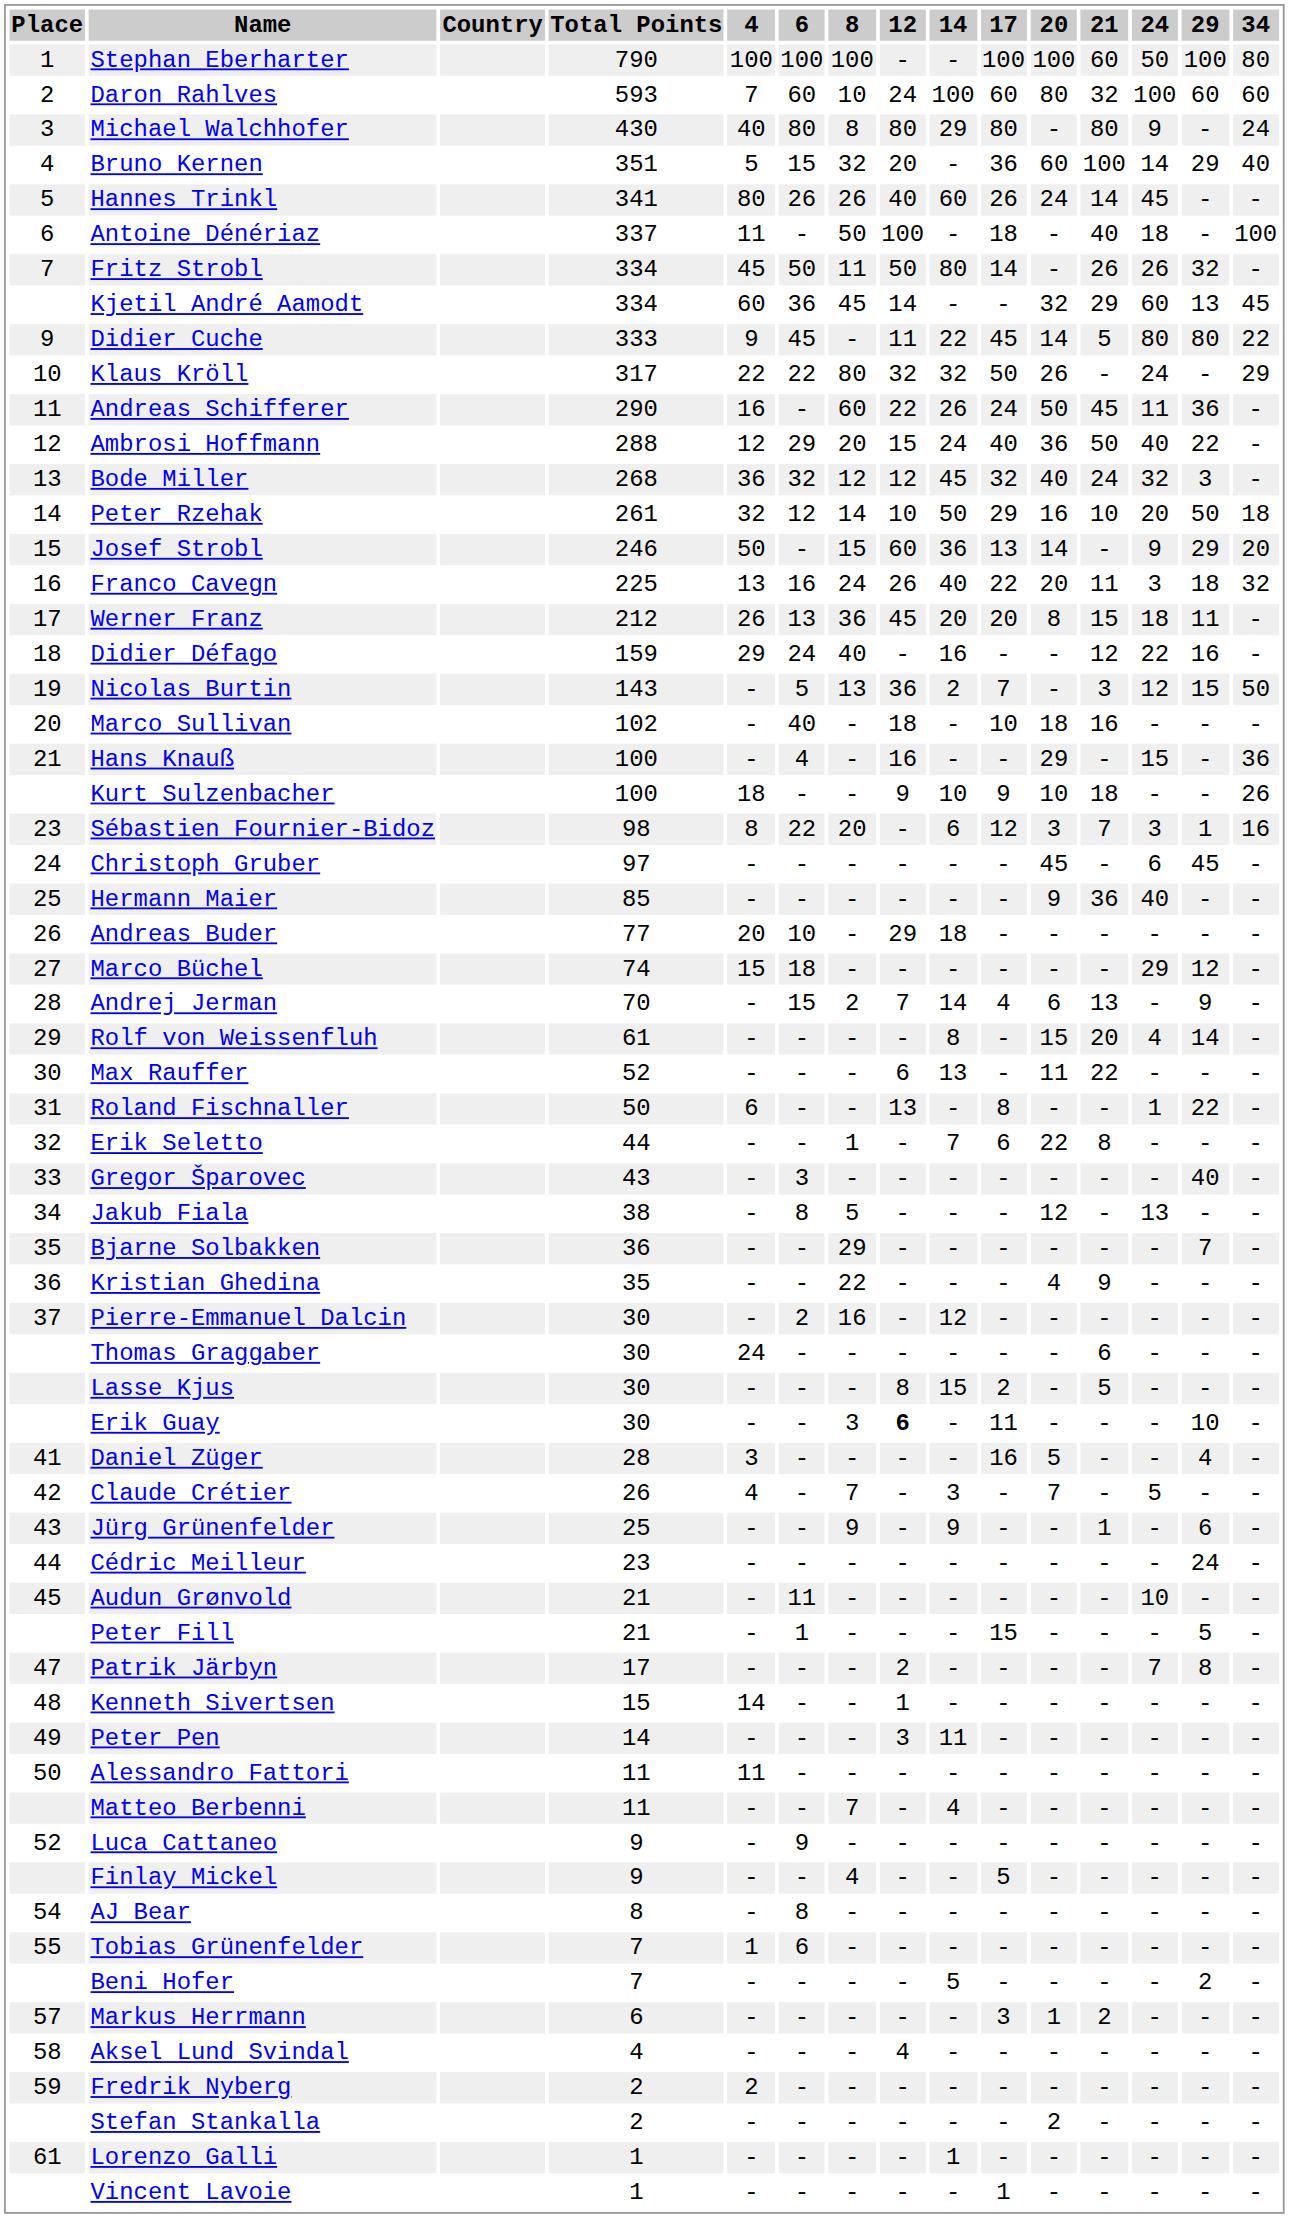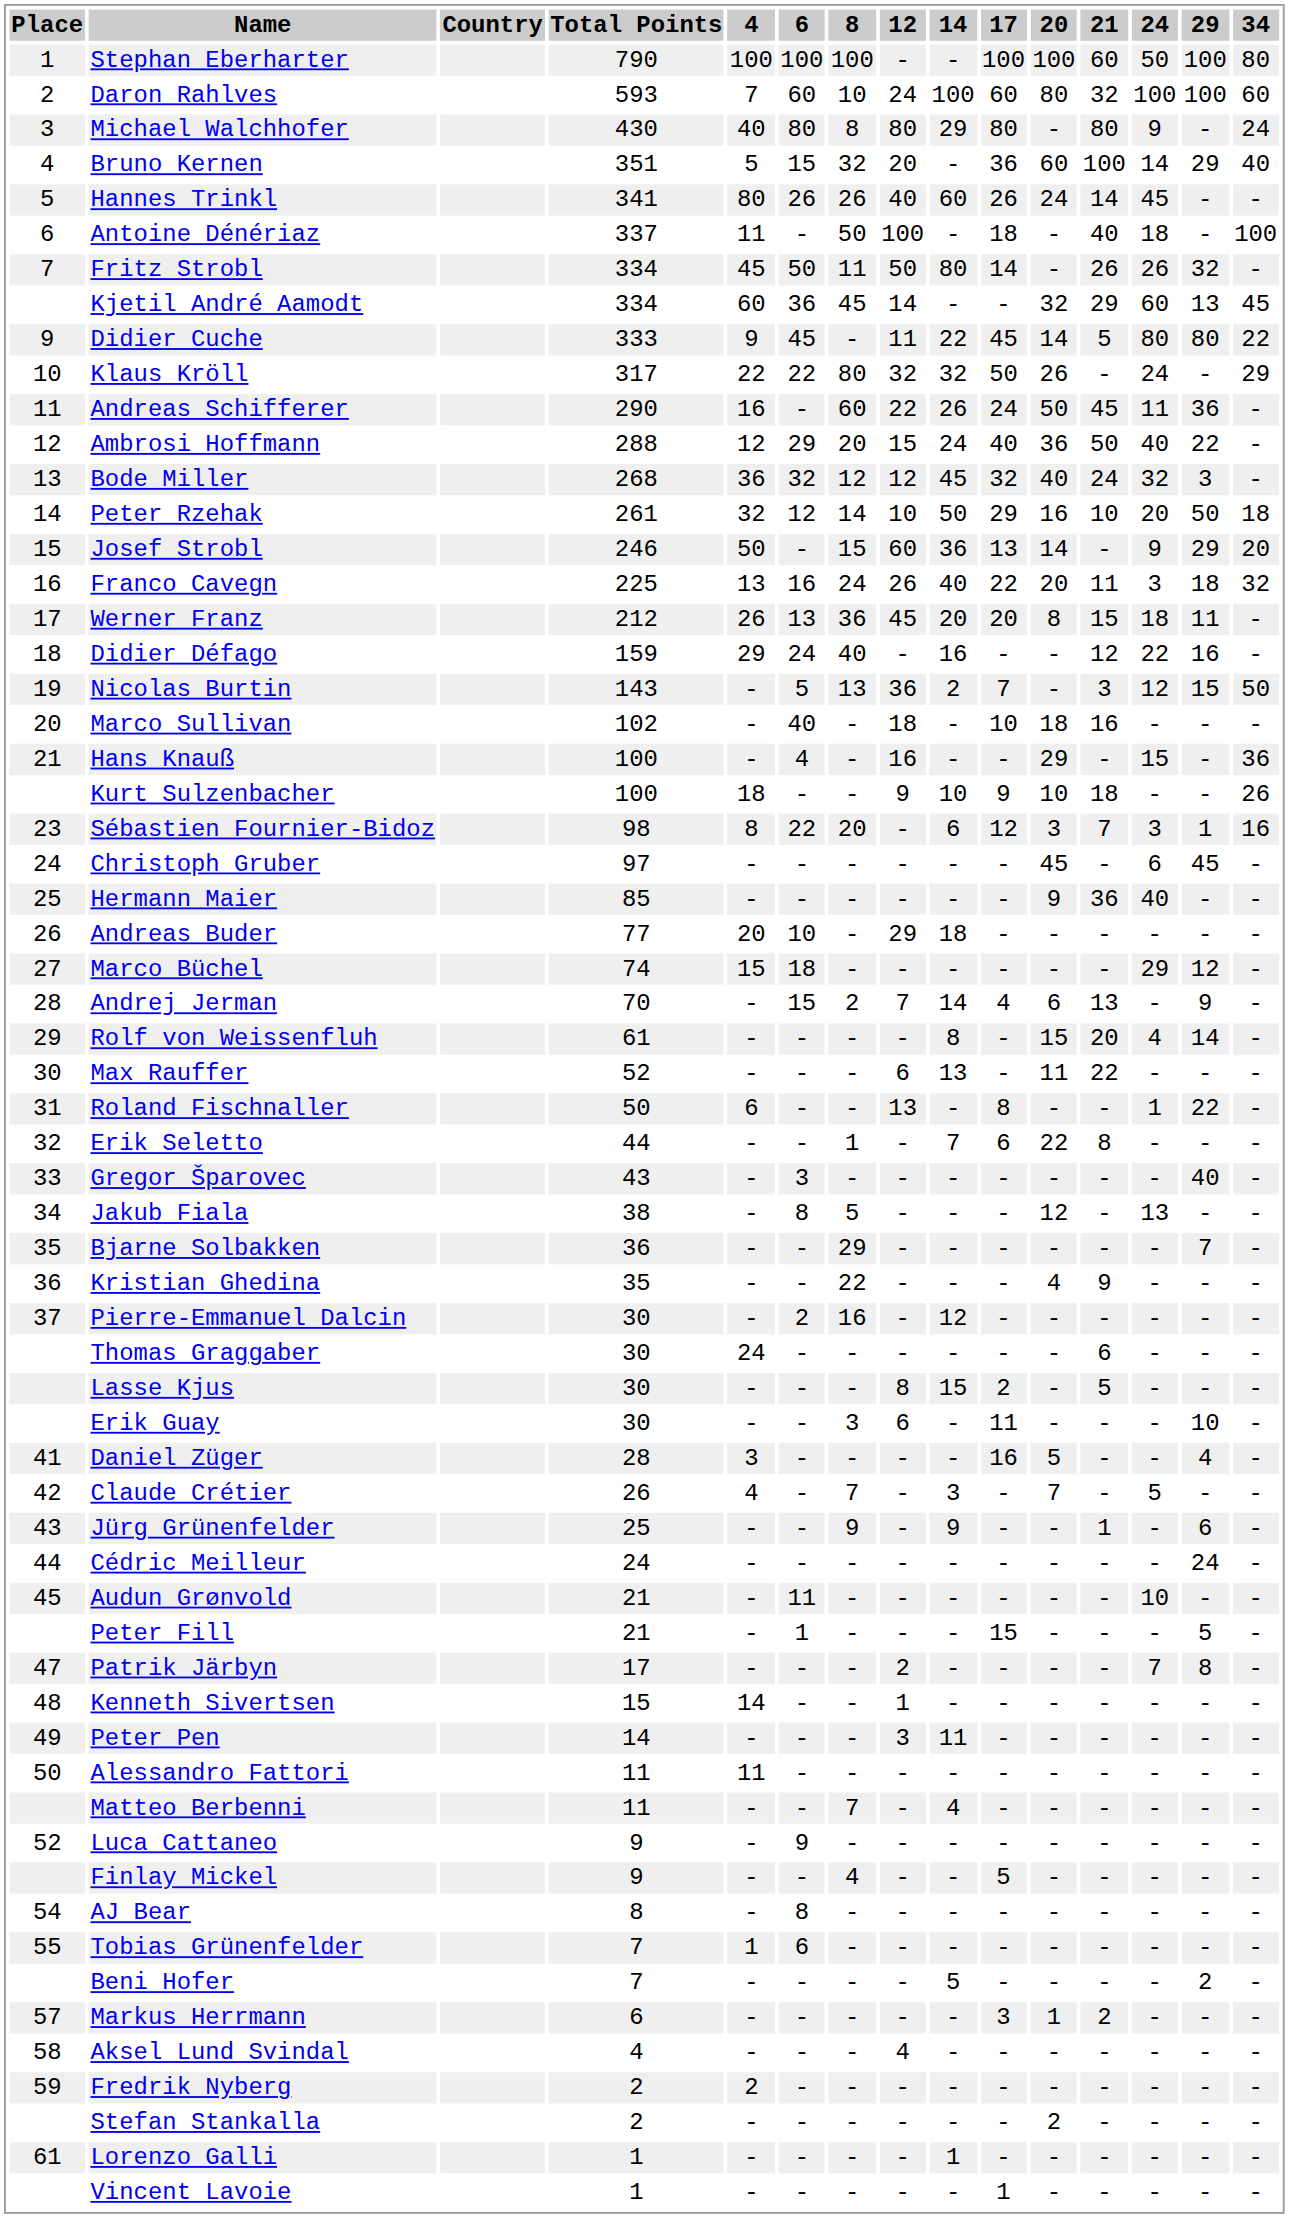Daron Rahlves | 29: 60 -> 100
Erik Guay | 12: bold -> normal
Cédric Meilleur | Total Points: 23 -> 24
